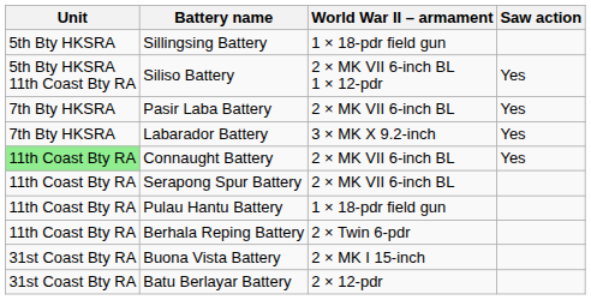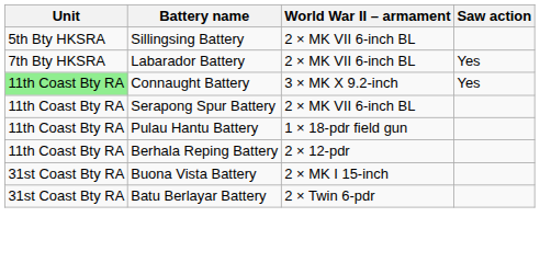Sillingsing Battery | World War II – armament: 1 × 18-pdr field gun -> 2 × MK VII 6-inch BL
- row: 5th Bty HKSRA 11th Coast Bty RA | Siliso Battery | 2 × MK VII 6-inch BL 1 × 12-pdr | Yes
- row: 7th Bty HKSRA | Pasir Laba Battery | 2 × MK VII 6-inch BL | Yes
Labarador Battery | World War II – armament: 3 × MK X 9.2-inch -> 2 × MK VII 6-inch BL
Connaught Battery | World War II – armament: 2 × MK VII 6-inch BL -> 3 × MK X 9.2-inch
Berhala Reping Battery | World War II – armament: 2 × Twin 6-pdr -> 2 × 12-pdr
Batu Berlayar Battery | World War II – armament: 2 × 12-pdr -> 2 × Twin 6-pdr
